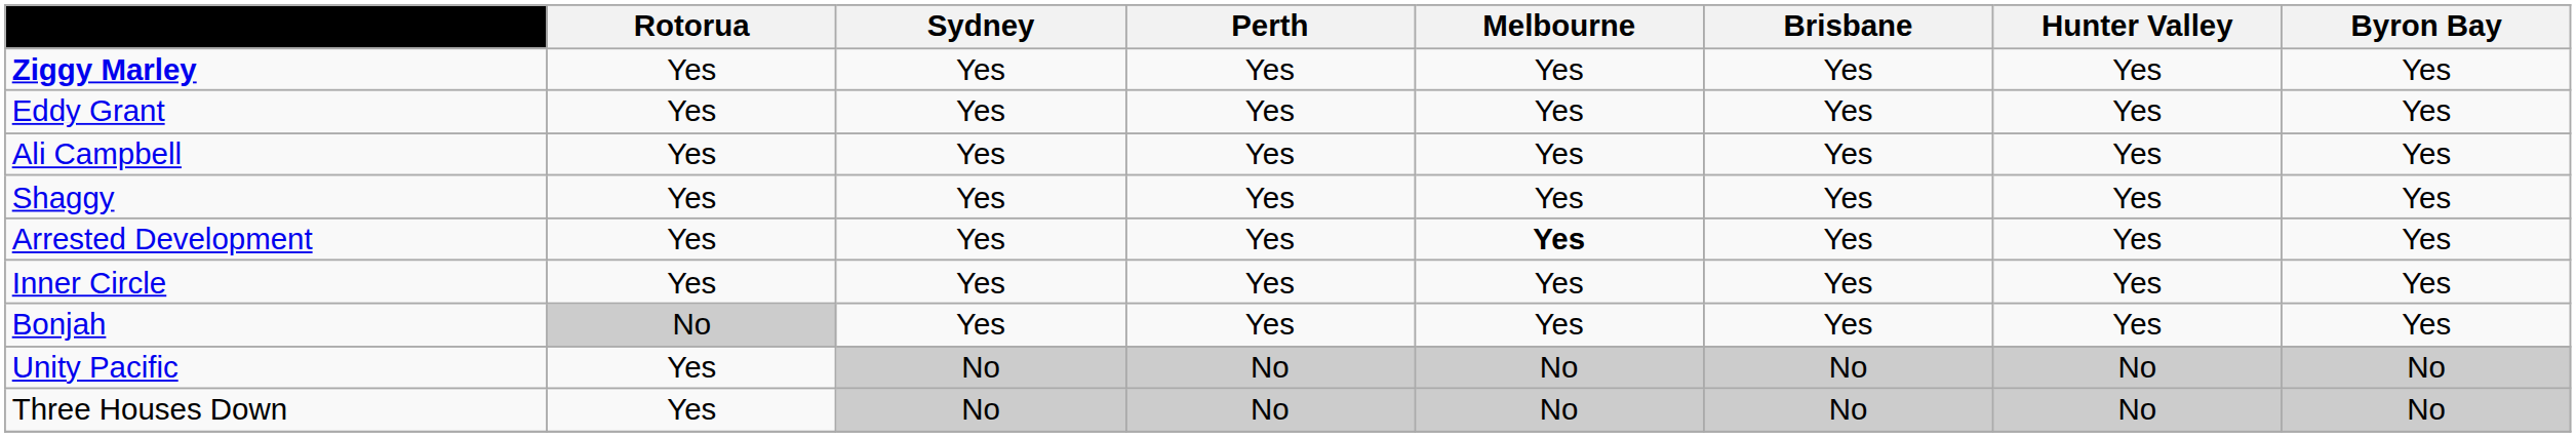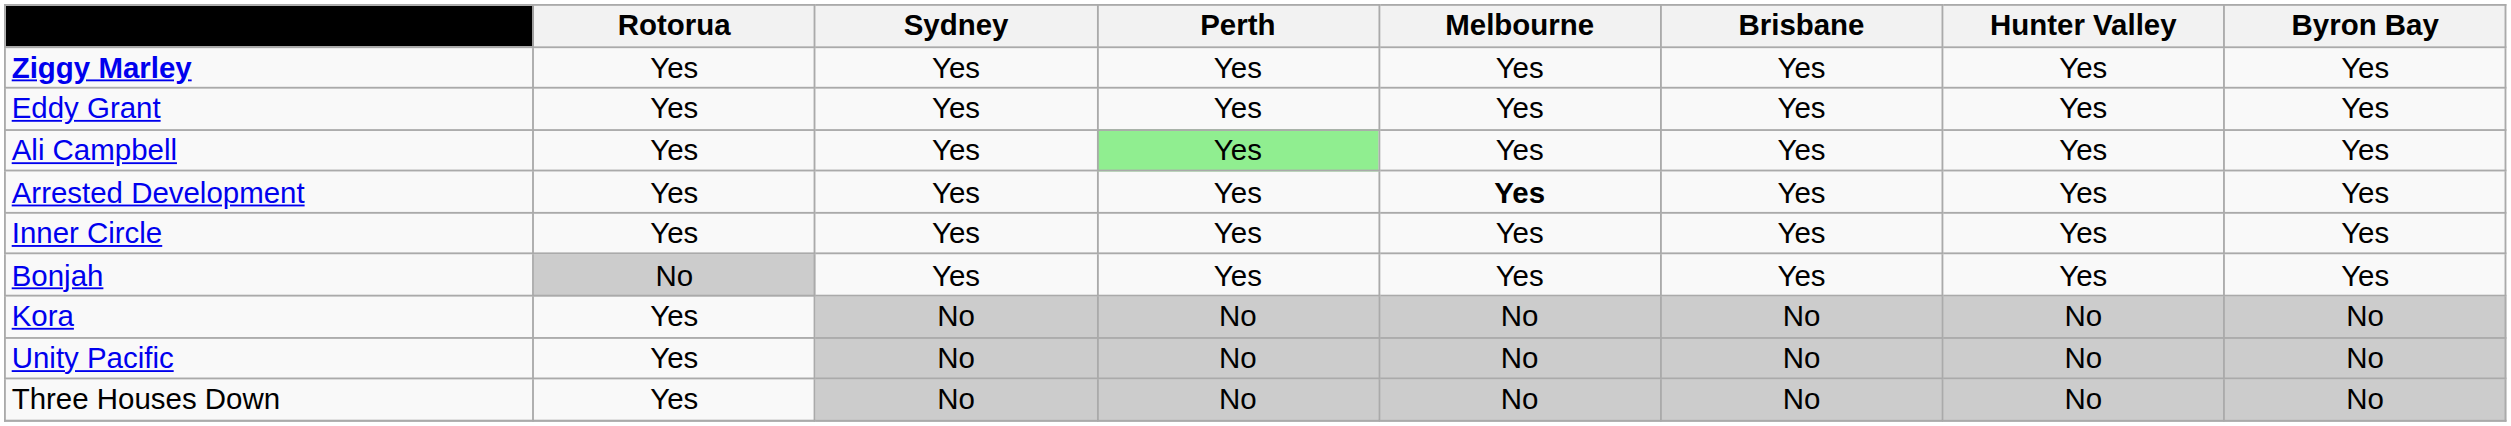Ali Campbell | Perth: no background -> lightgreen background
- row: Shaggy | Yes | Yes | Yes | Yes | Yes | Yes | Yes
+ row: Kora | Yes | No | No | No | No | No | No
